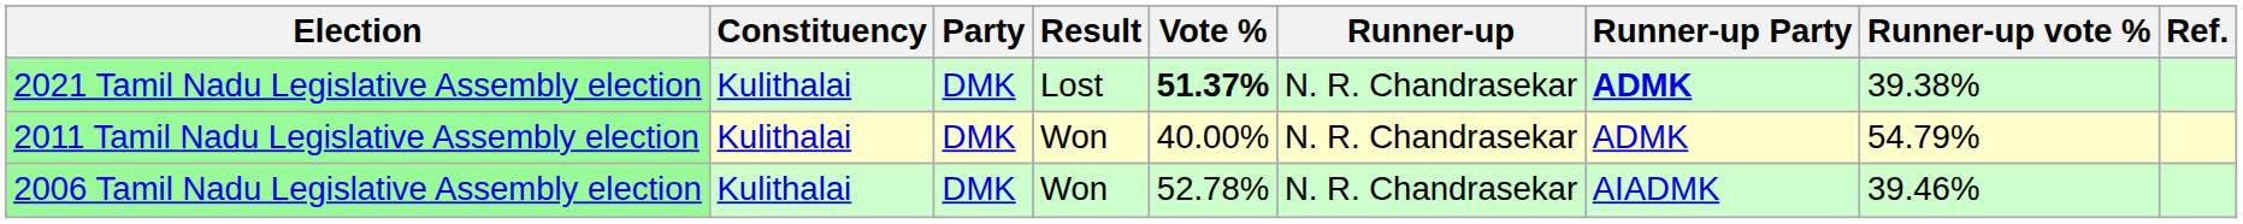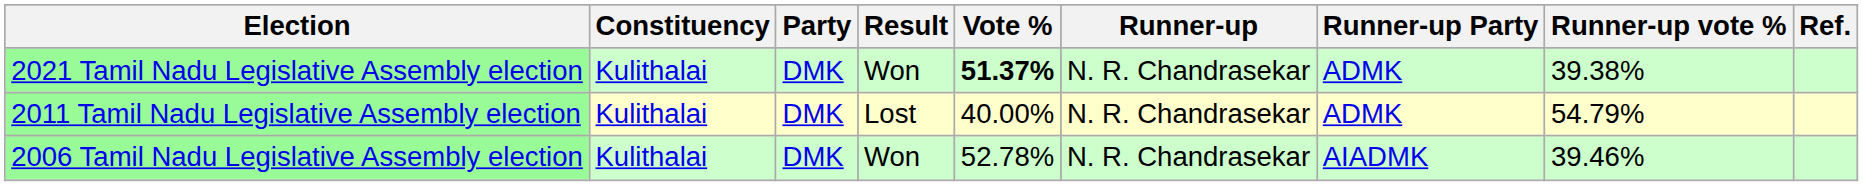2021 Tamil Nadu Legislative Assembly election | Result: Lost -> Won
2021 Tamil Nadu Legislative Assembly election | Runner-up Party: bold -> normal
2011 Tamil Nadu Legislative Assembly election | Result: Won -> Lost
